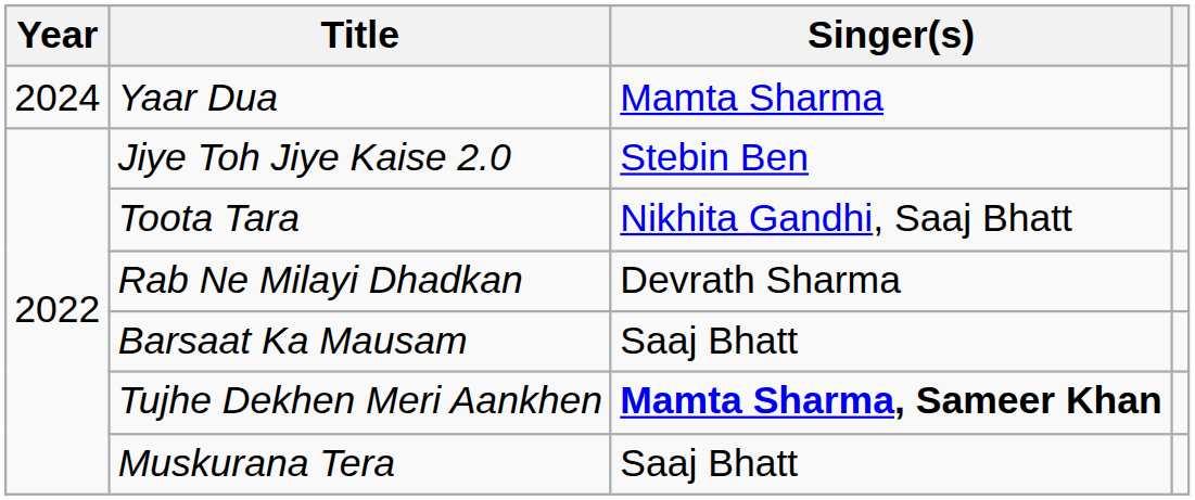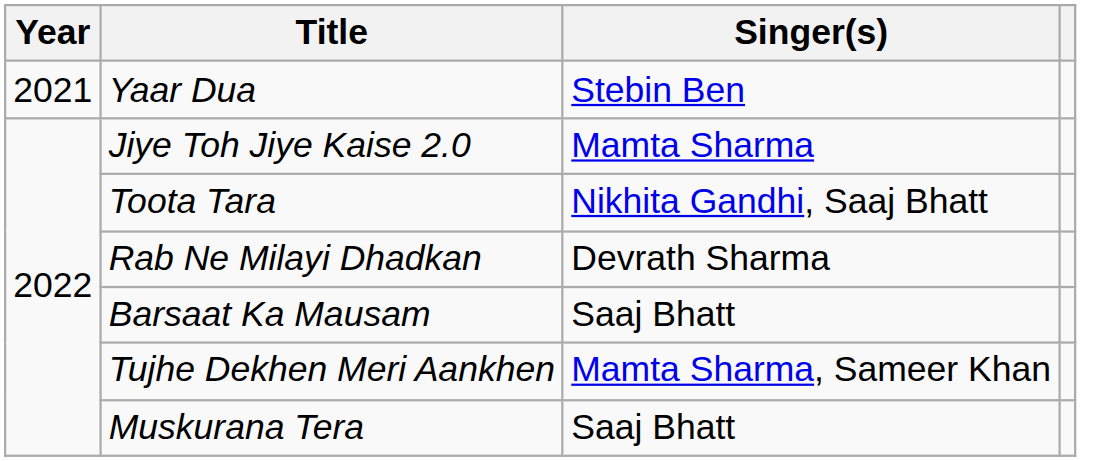Yaar Dua | Year: 2024 -> 2021
Yaar Dua | Singer(s): Mamta Sharma -> Stebin Ben
Jiye Toh Jiye Kaise 2.0 | Singer(s): Stebin Ben -> Mamta Sharma
Tujhe Dekhen Meri Aankhen | Singer(s): bold -> normal
